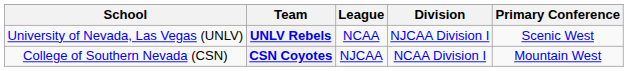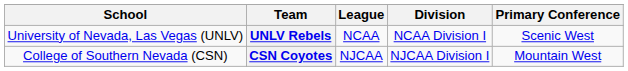UNLV Rebels | Division: NJCAA Division I -> NCAA Division I
CSN Coyotes | Division: NCAA Division I -> NJCAA Division I
